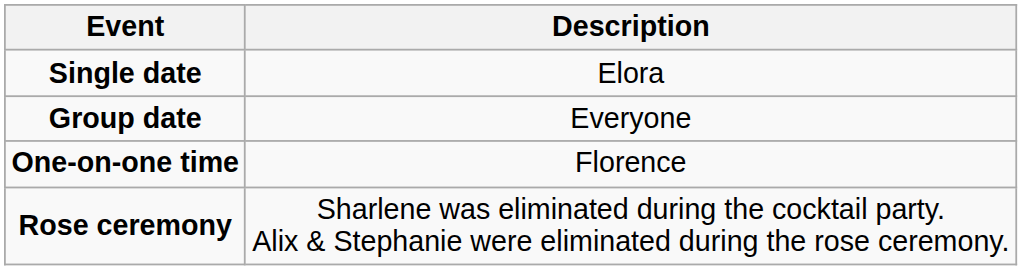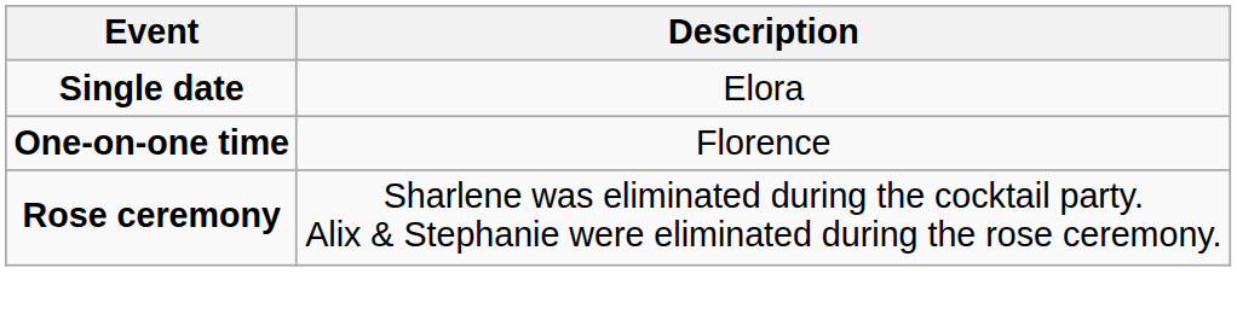- row: Group date | Everyone
